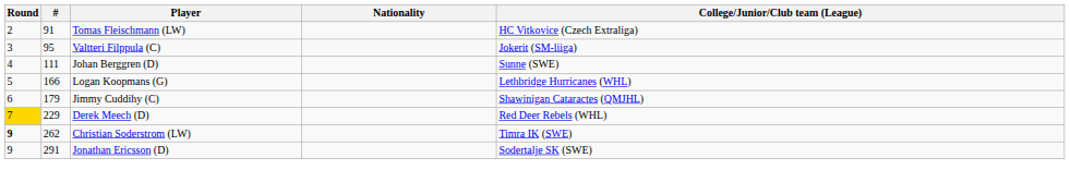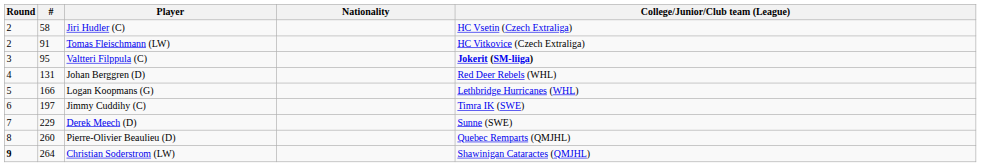+ row: 2 | 58 | Jiri Hudler (C) | HC Vsetin (Czech Extraliga)
Valtteri Filppula (C) | College/Junior/Club team (League): normal -> bold
Johan Berggren (D) | #: 111 -> 131
Johan Berggren (D) | College/Junior/Club team (League): Sunne (SWE) -> Red Deer Rebels (WHL)
Jimmy Cuddihy (C) | #: 179 -> 197
Jimmy Cuddihy (C) | College/Junior/Club team (League): Shawinigan Cataractes (QMJHL) -> Timra IK (SWE)
Derek Meech (D) | Round: gold background -> no background
Derek Meech (D) | College/Junior/Club team (League): Red Deer Rebels (WHL) -> Sunne (SWE)
+ row: 8 | 260 | Pierre-Olivier Beaulieu (D) | Quebec Remparts (QMJHL)
Christian Soderstrom (LW) | #: 262 -> 264
Christian Soderstrom (LW) | College/Junior/Club team (League): Timra IK (SWE) -> Shawinigan Cataractes (QMJHL)
- row: 9 | 291 | Jonathan Ericsson (D) | Sodertalje SK (SWE)
